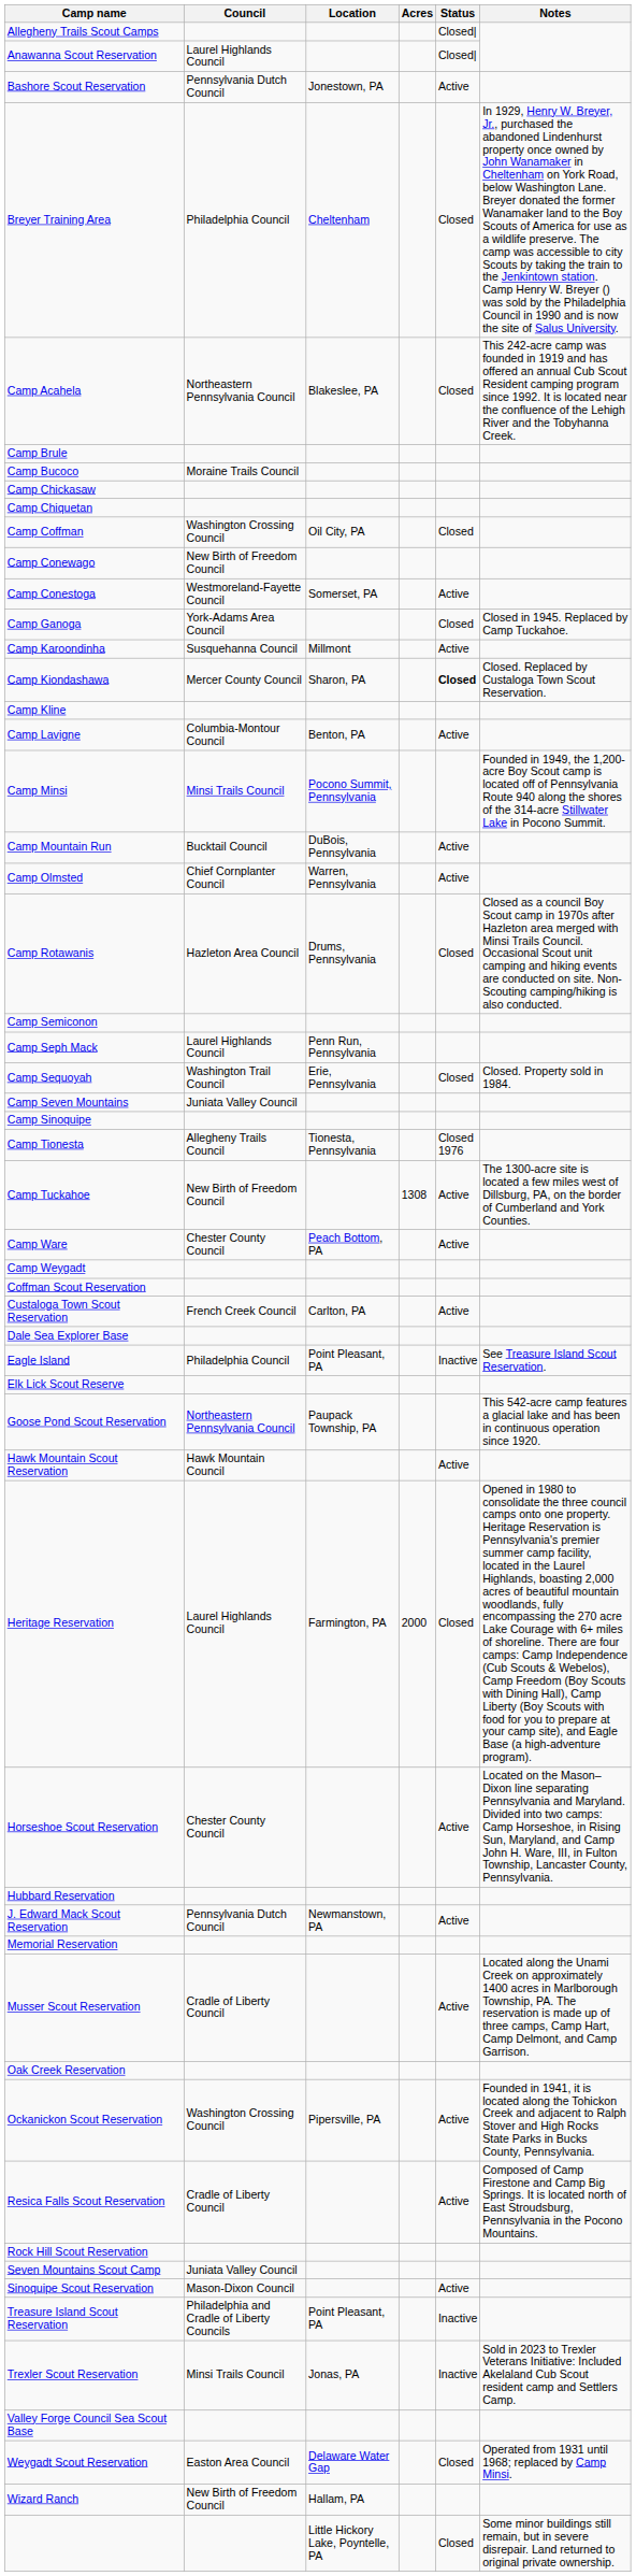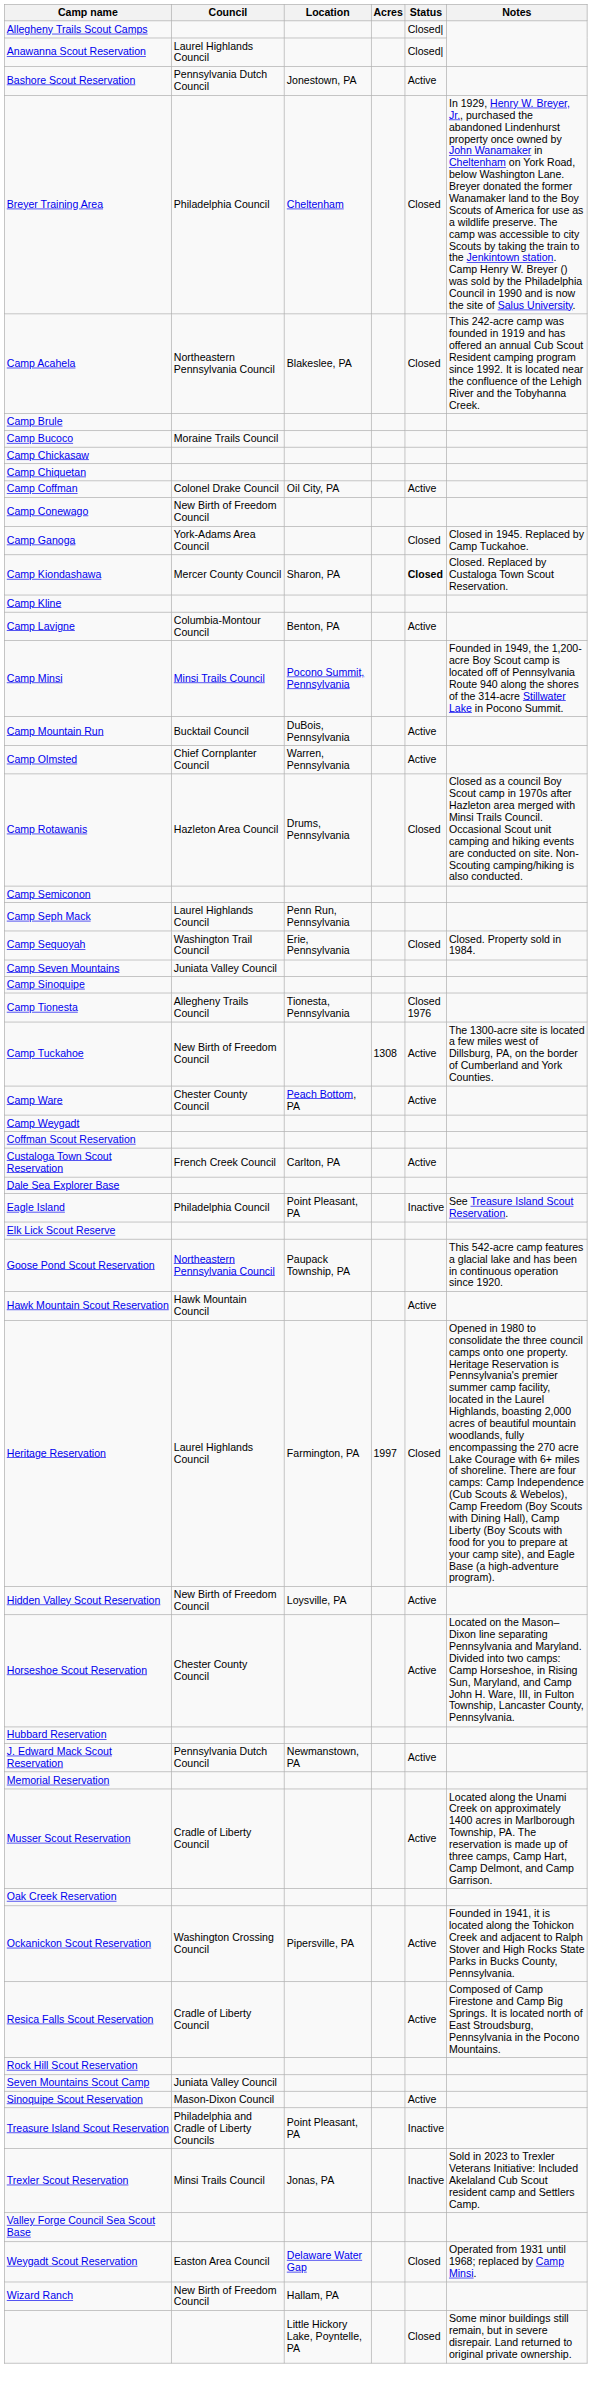Camp Coffman | Council: Washington Crossing Council -> Colonel Drake Council
Camp Coffman | Status: Closed -> Active
- row: Camp Conestoga | Westmoreland-Fayette Council | Somerset, PA | Active
- row: Camp Karoondinha | Susquehanna Council | Millmont | Active
Heritage Reservation | Acres: 2000 -> 1997
+ row: Hidden Valley Scout Reservation | New Birth of Freedom Council | Loysville, PA | Active
